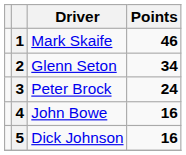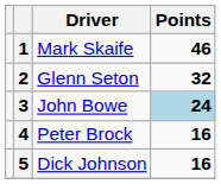2 | Points: 34 -> 32
3 | Driver: Peter Brock -> John Bowe
3 | Points: no background -> lightblue background
4 | Driver: John Bowe -> Peter Brock
